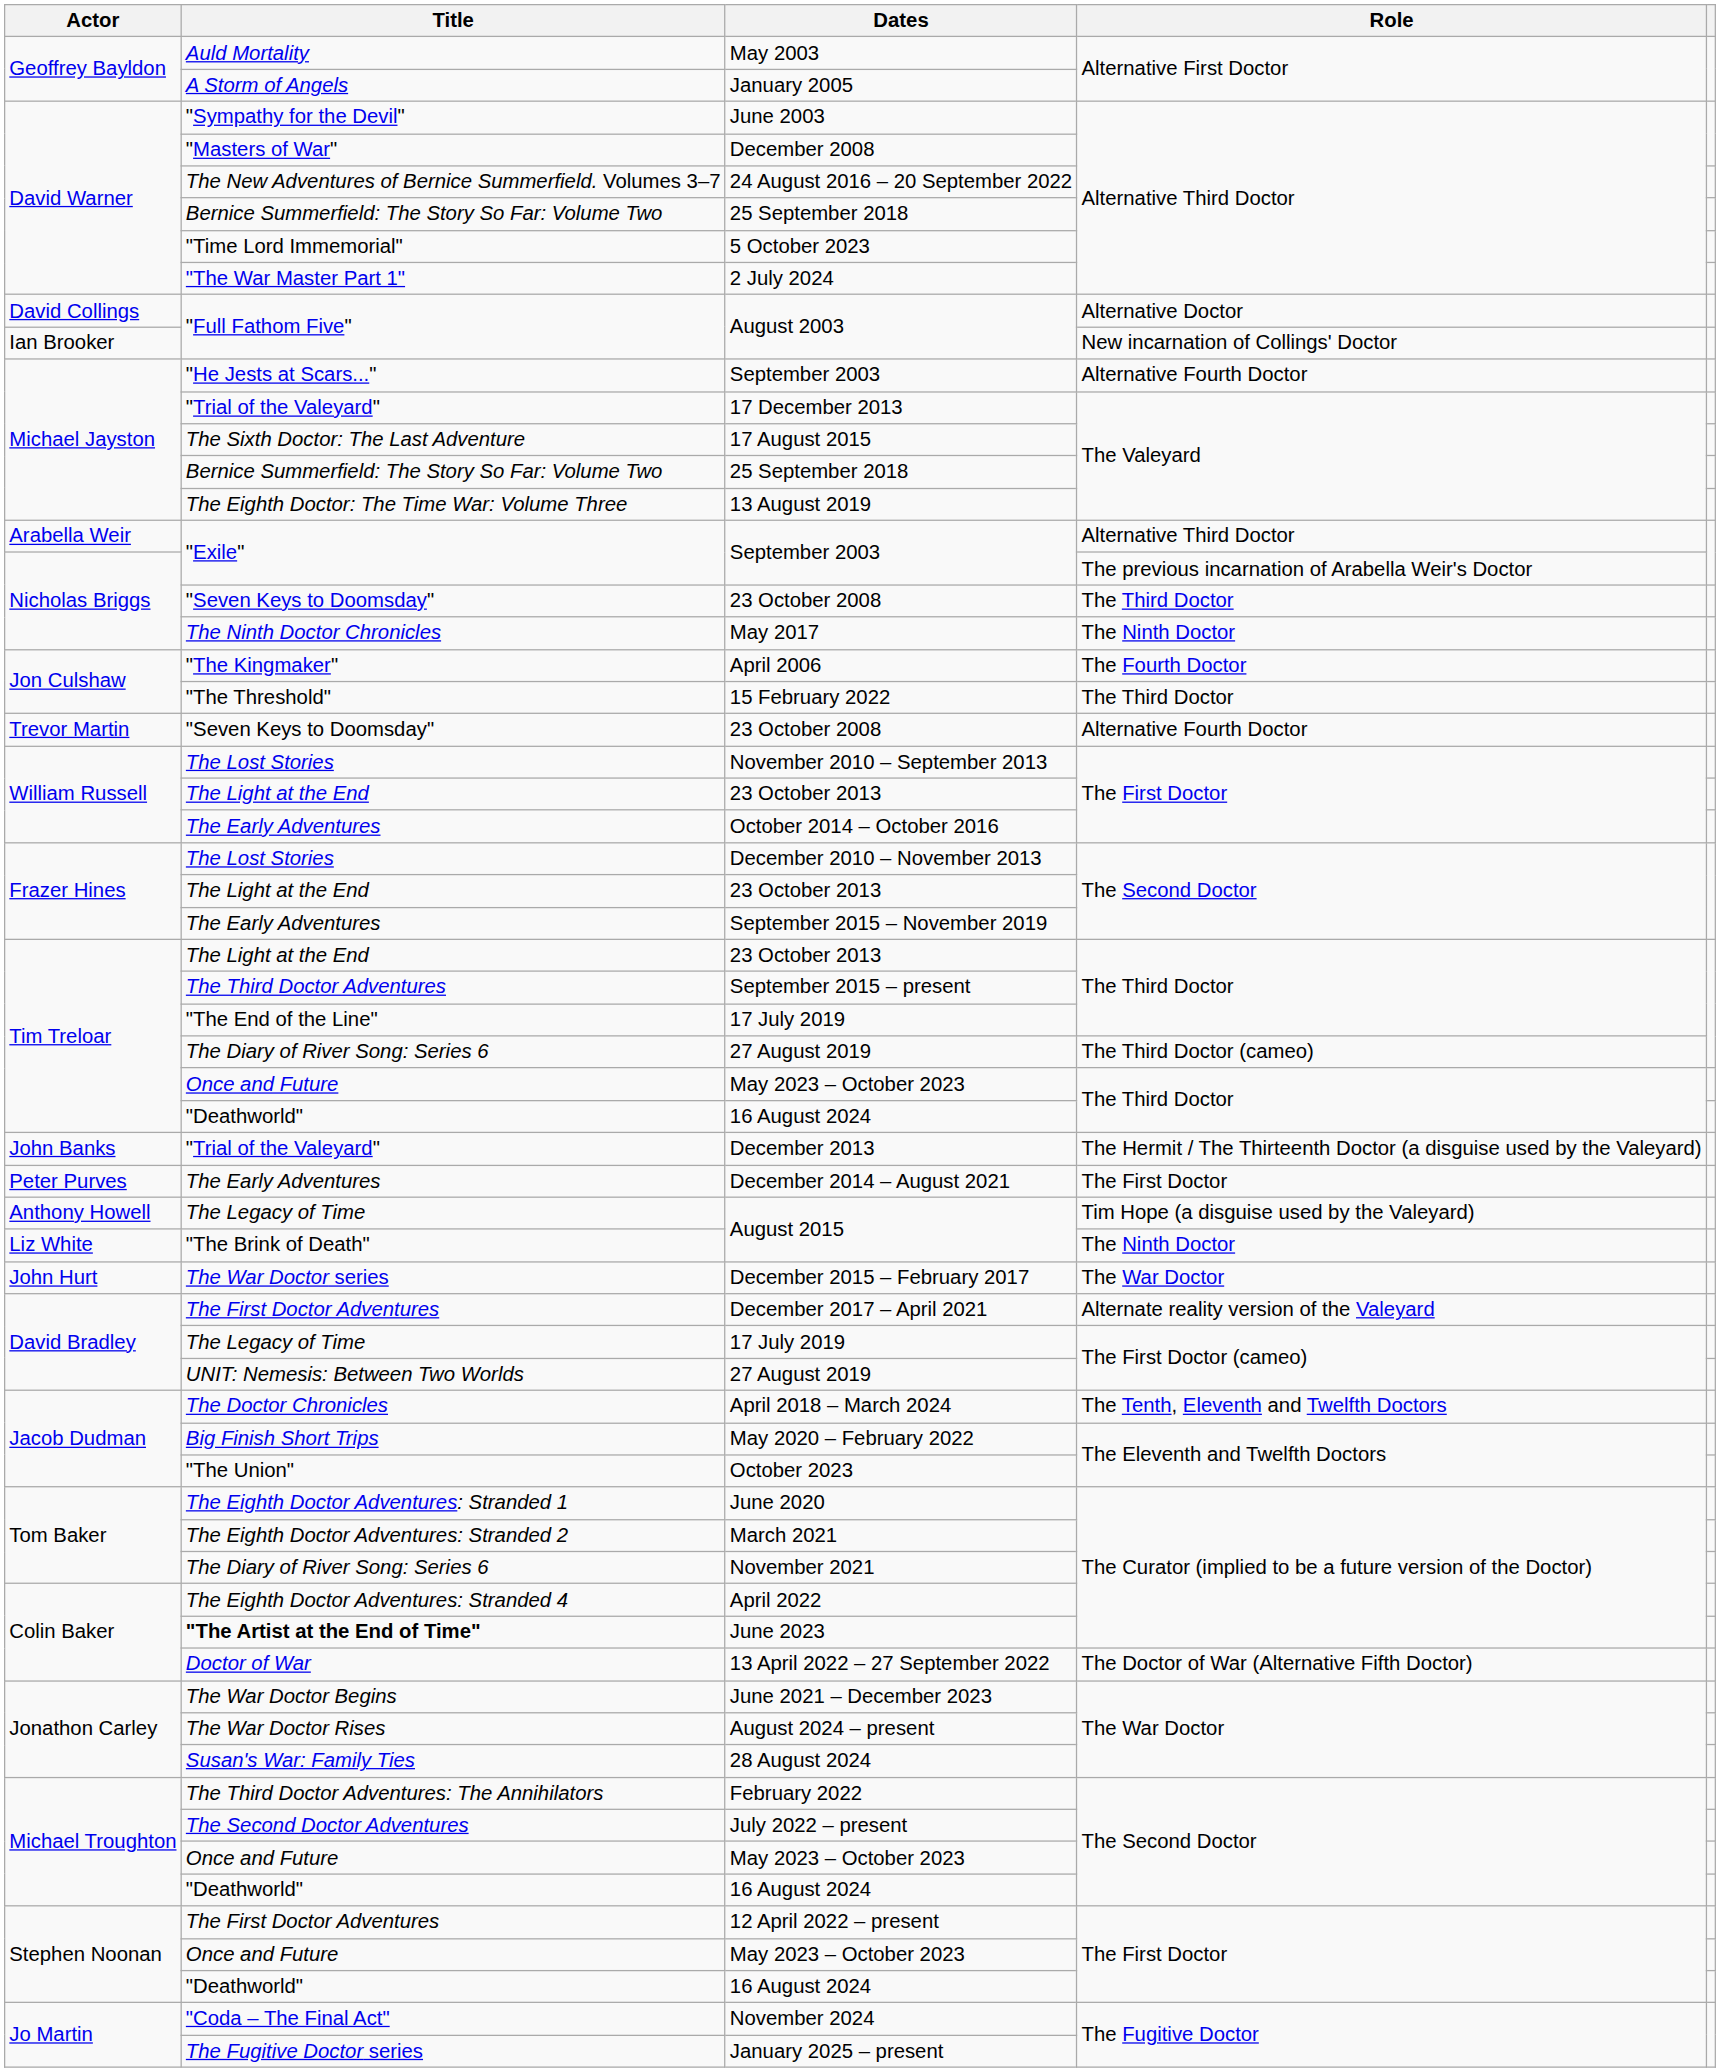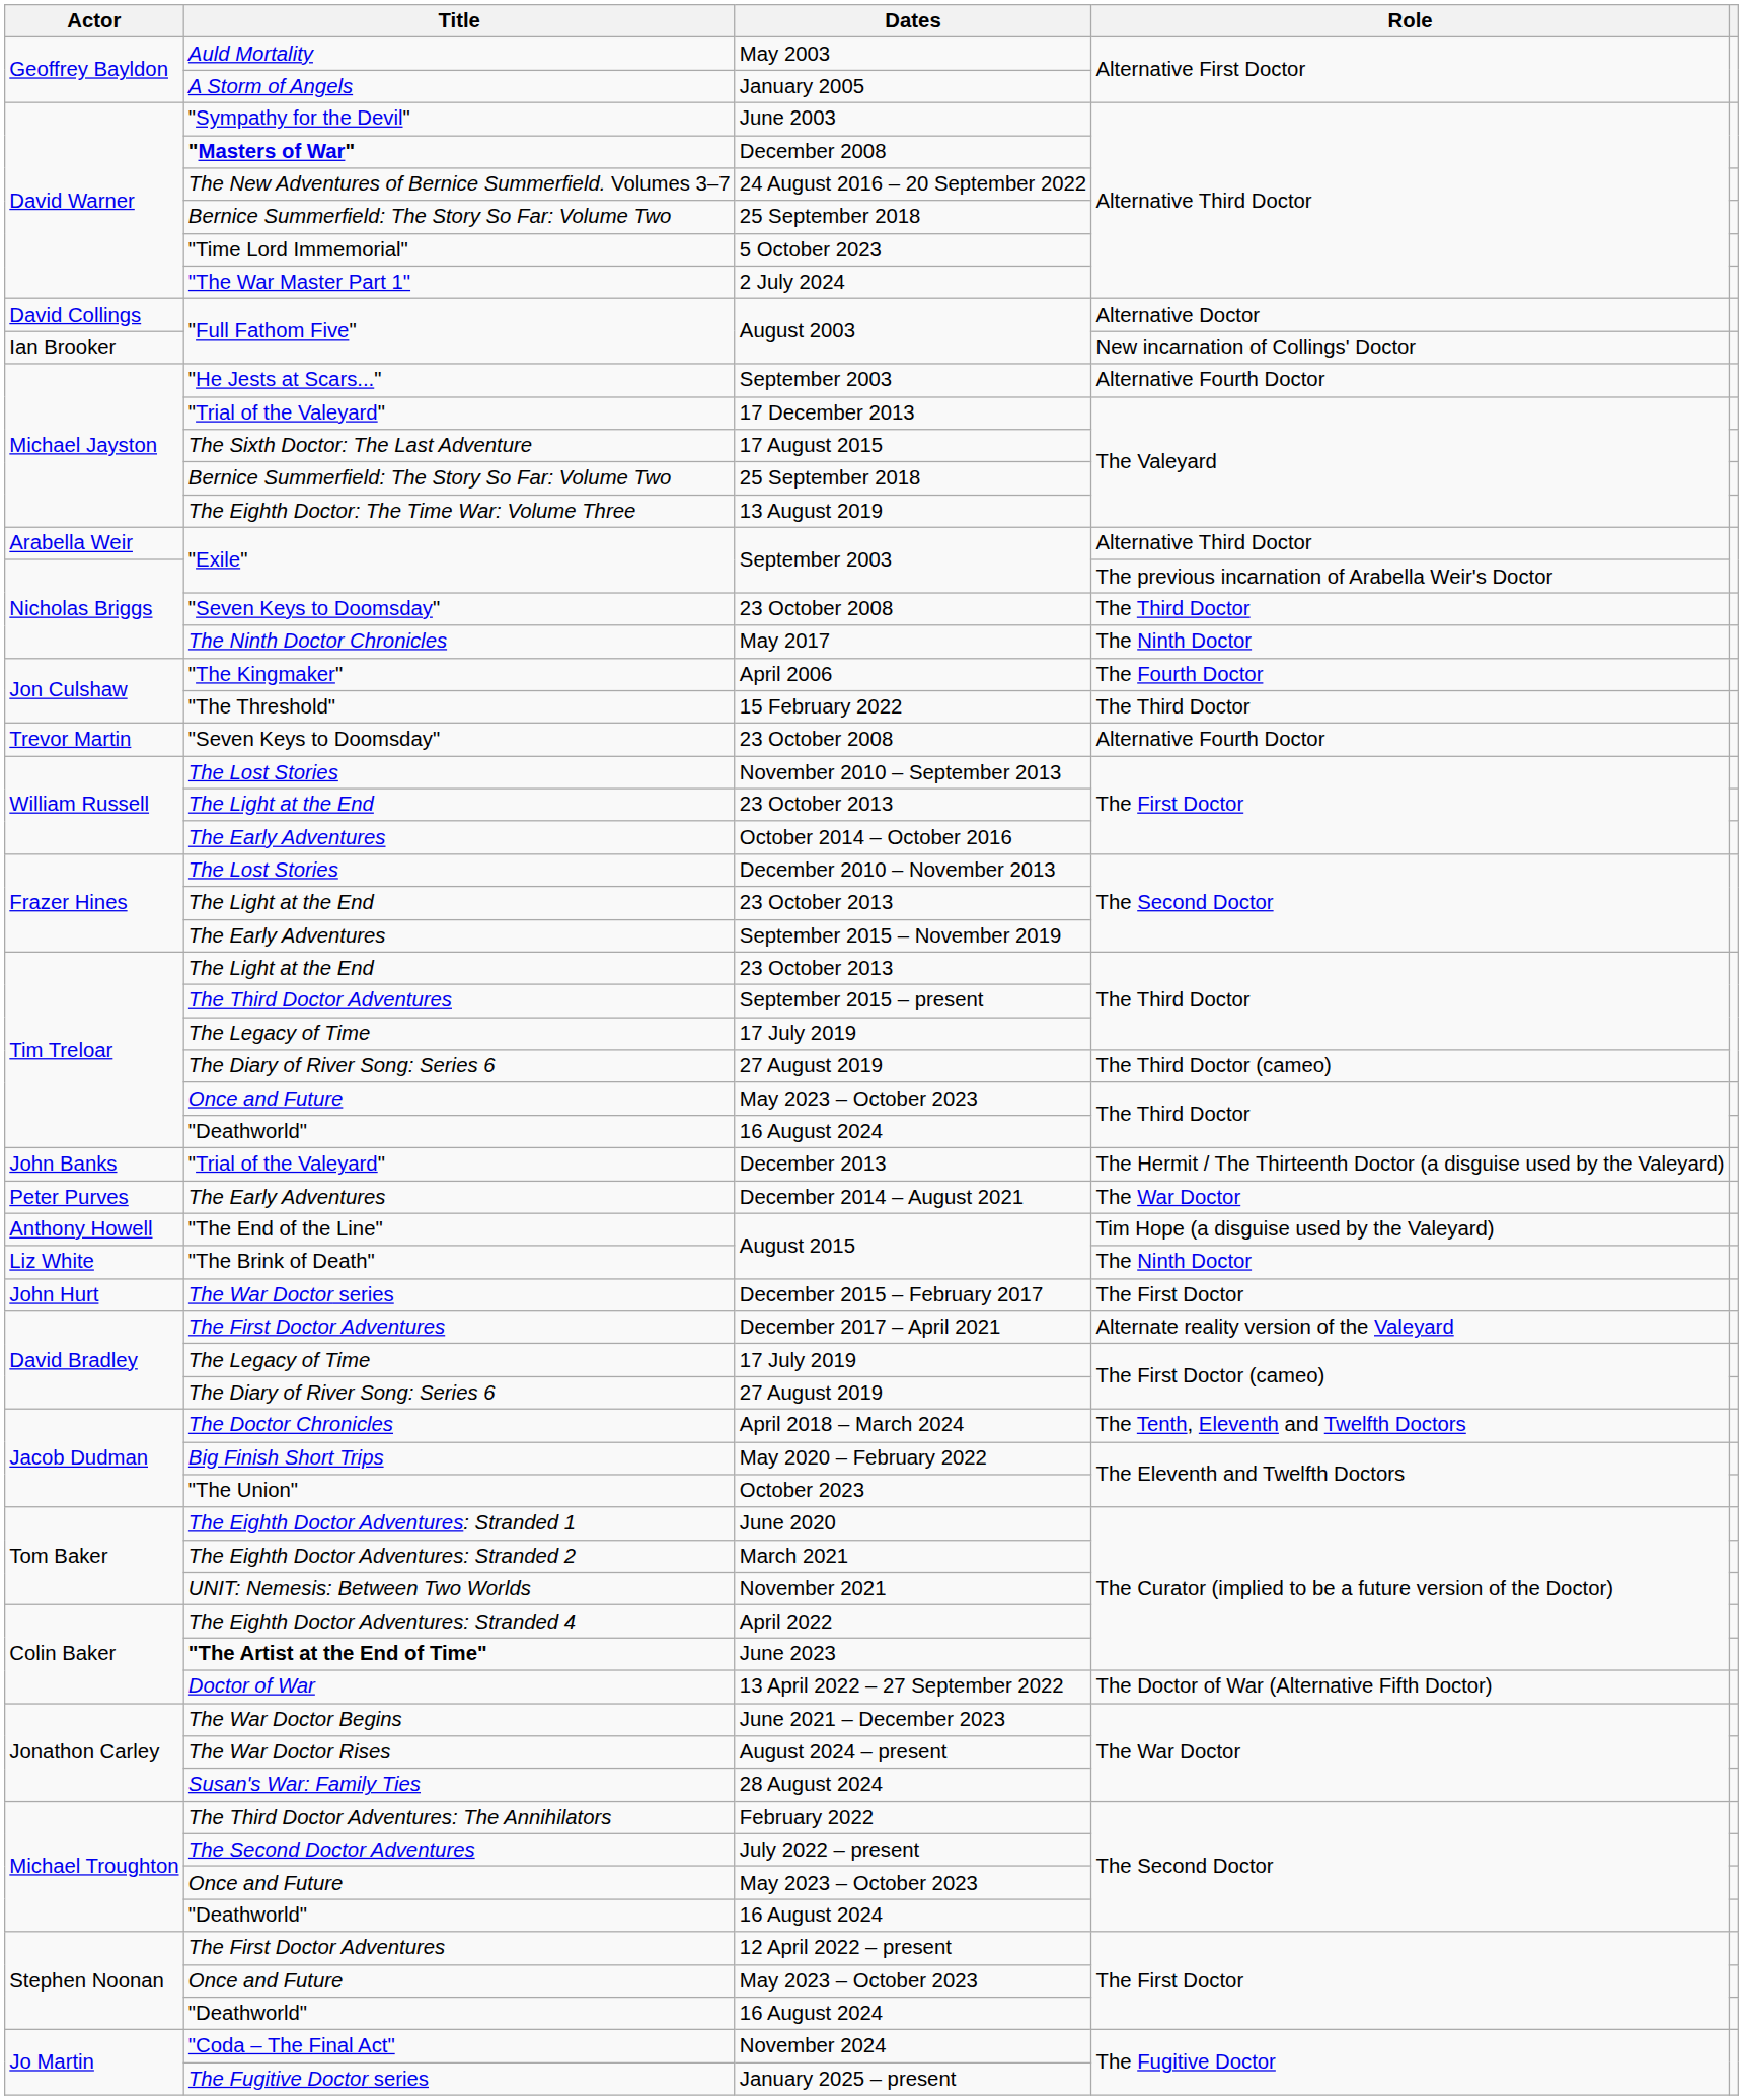December 2008 | Title: normal -> bold
Tim Treloar / 17 July 2019 | Title: "The End of the Line" -> The Legacy of Time
December 2014 – August 2021 | Role: The First Doctor -> The War Doctor
Anthony Howell / August 2015 | Title: The Legacy of Time -> "The End of the Line"
December 2015 – February 2017 | Role: The War Doctor -> The First Doctor
David Bradley / 27 August 2019 | Title: UNIT: Nemesis: Between Two Worlds -> The Diary of River Song: Series 6
November 2021 | Title: The Diary of River Song: Series 6 -> UNIT: Nemesis: Between Two Worlds
